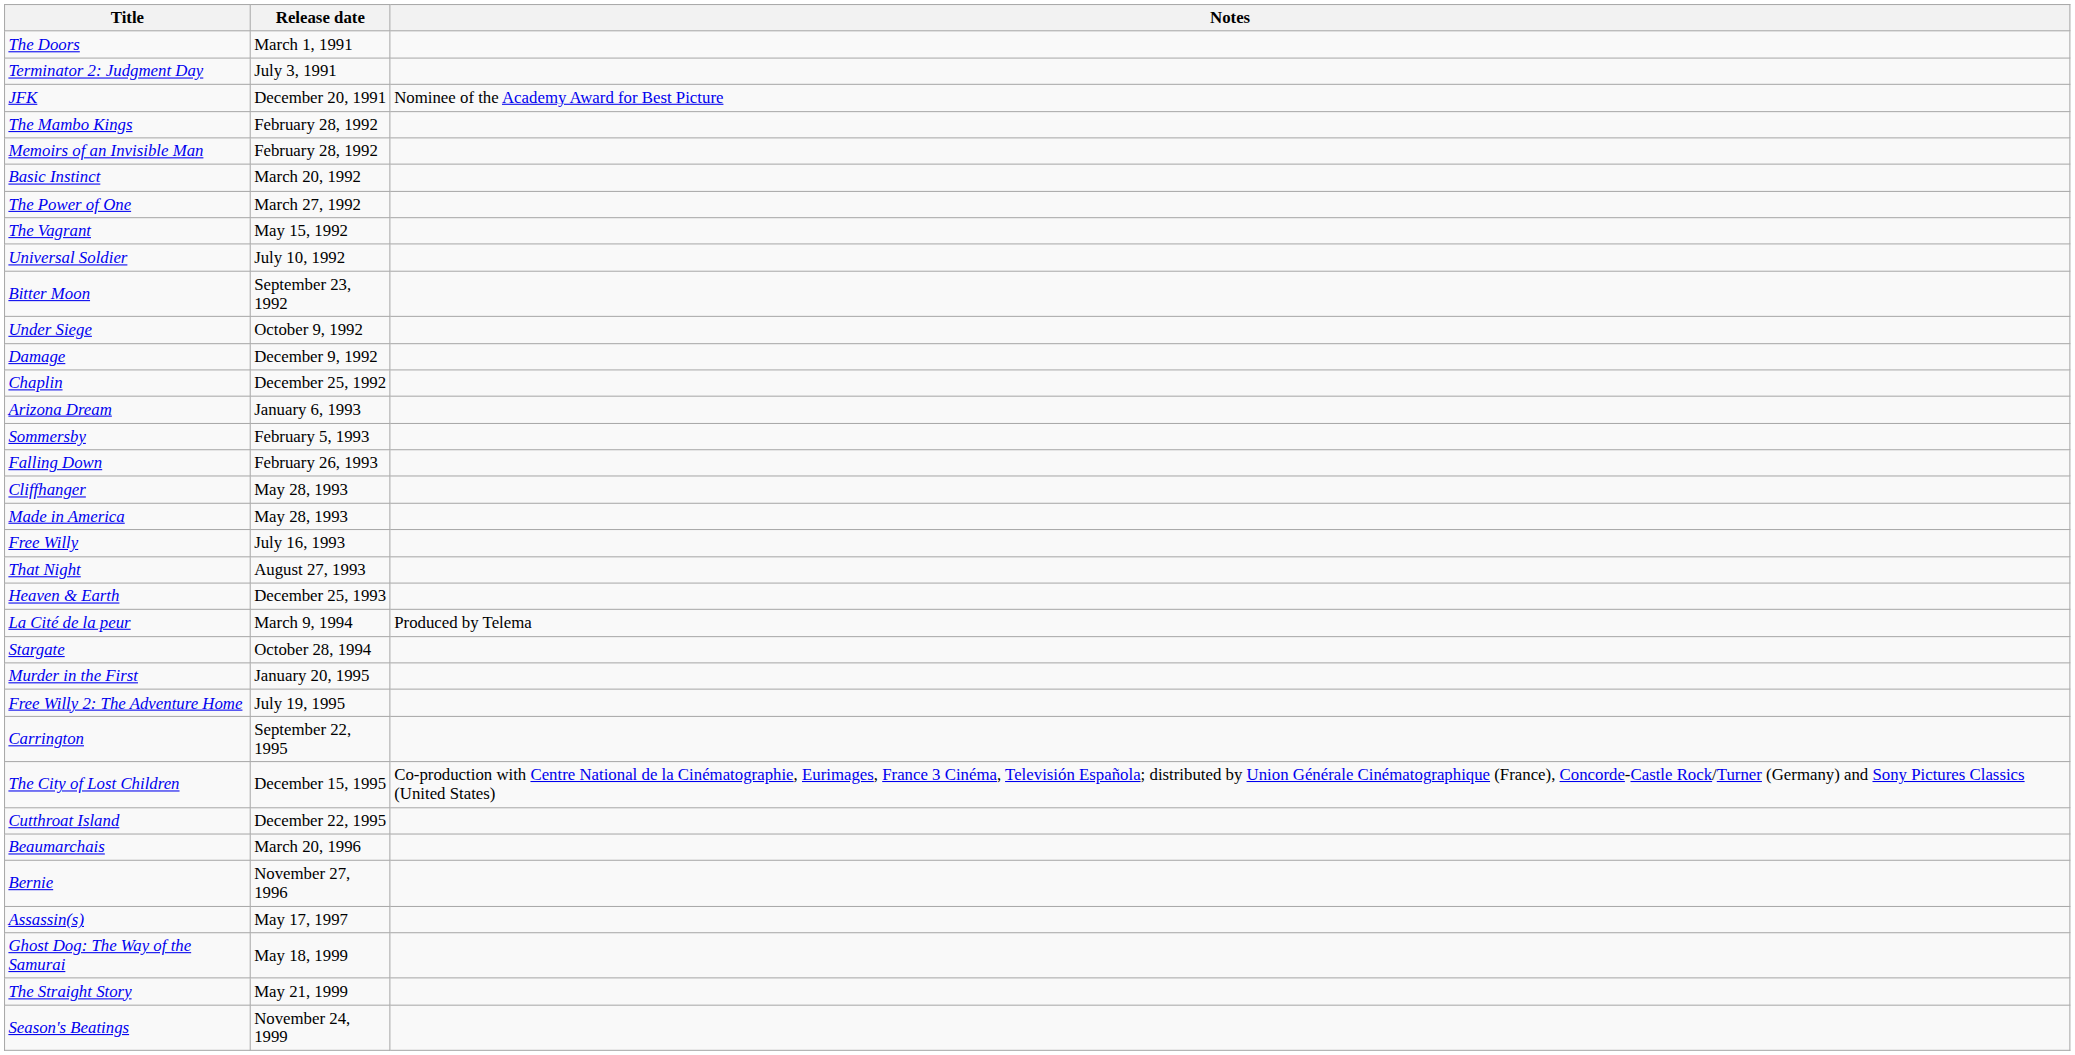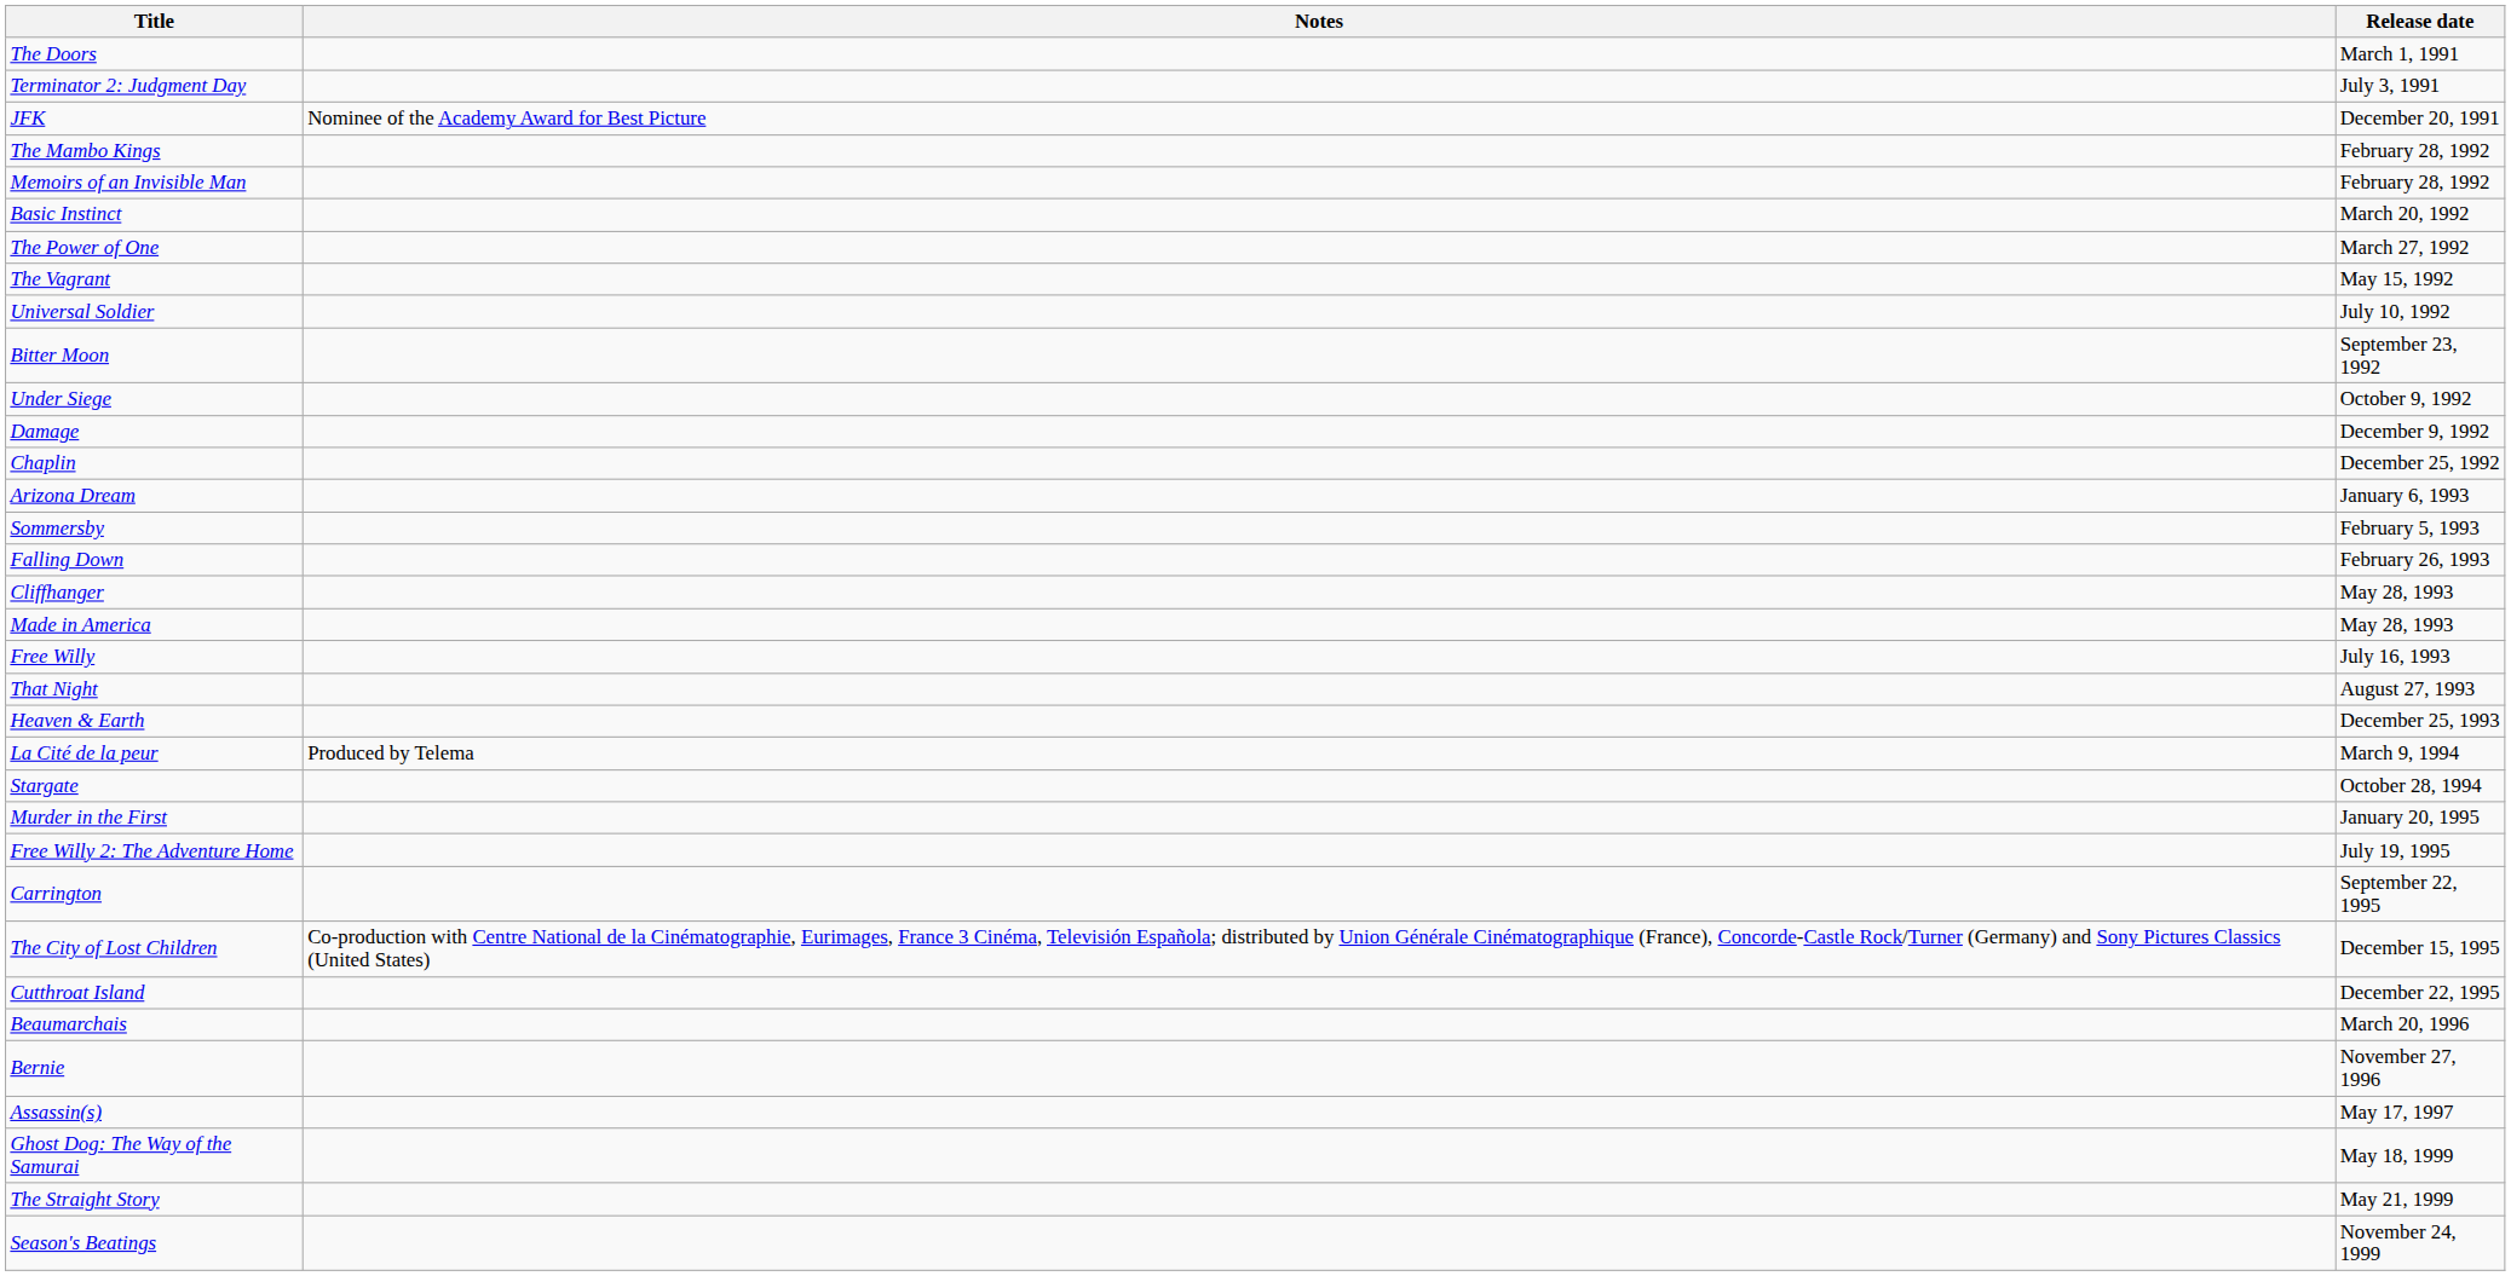columns swapped: Release date <-> Notes
